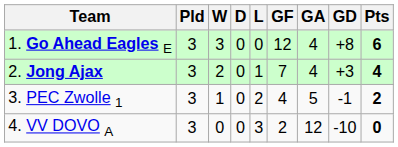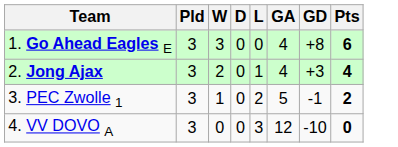- column: GF | 12 | 7 | 4 | 2
